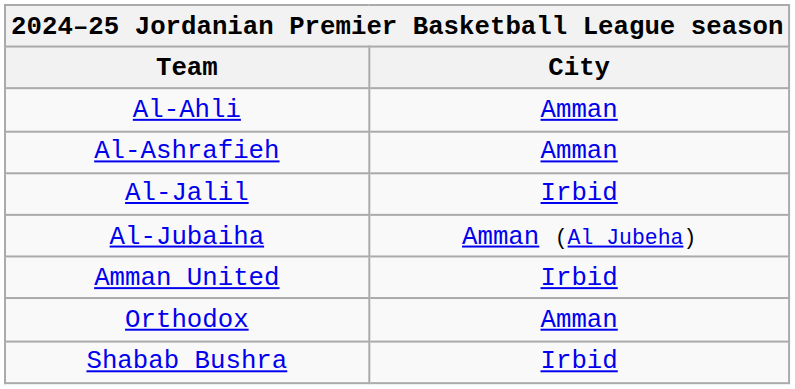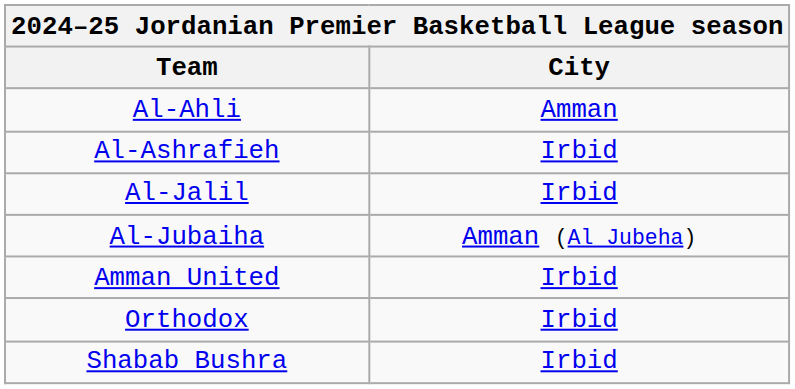Al-Ashrafieh | City: Amman -> Irbid
Orthodox | City: Amman -> Irbid
